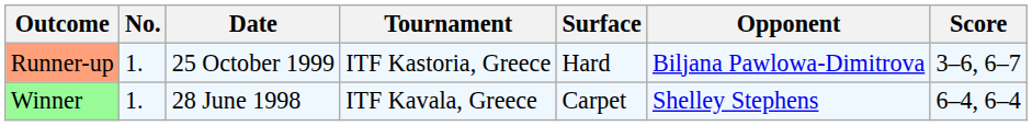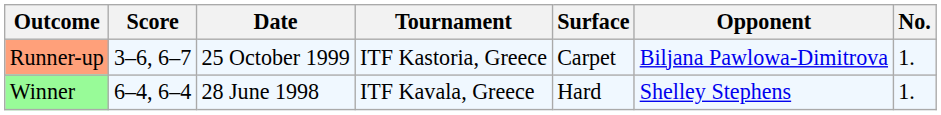columns swapped: No. <-> Score
Runner-up | Surface: Hard -> Carpet
Winner | Surface: Carpet -> Hard
